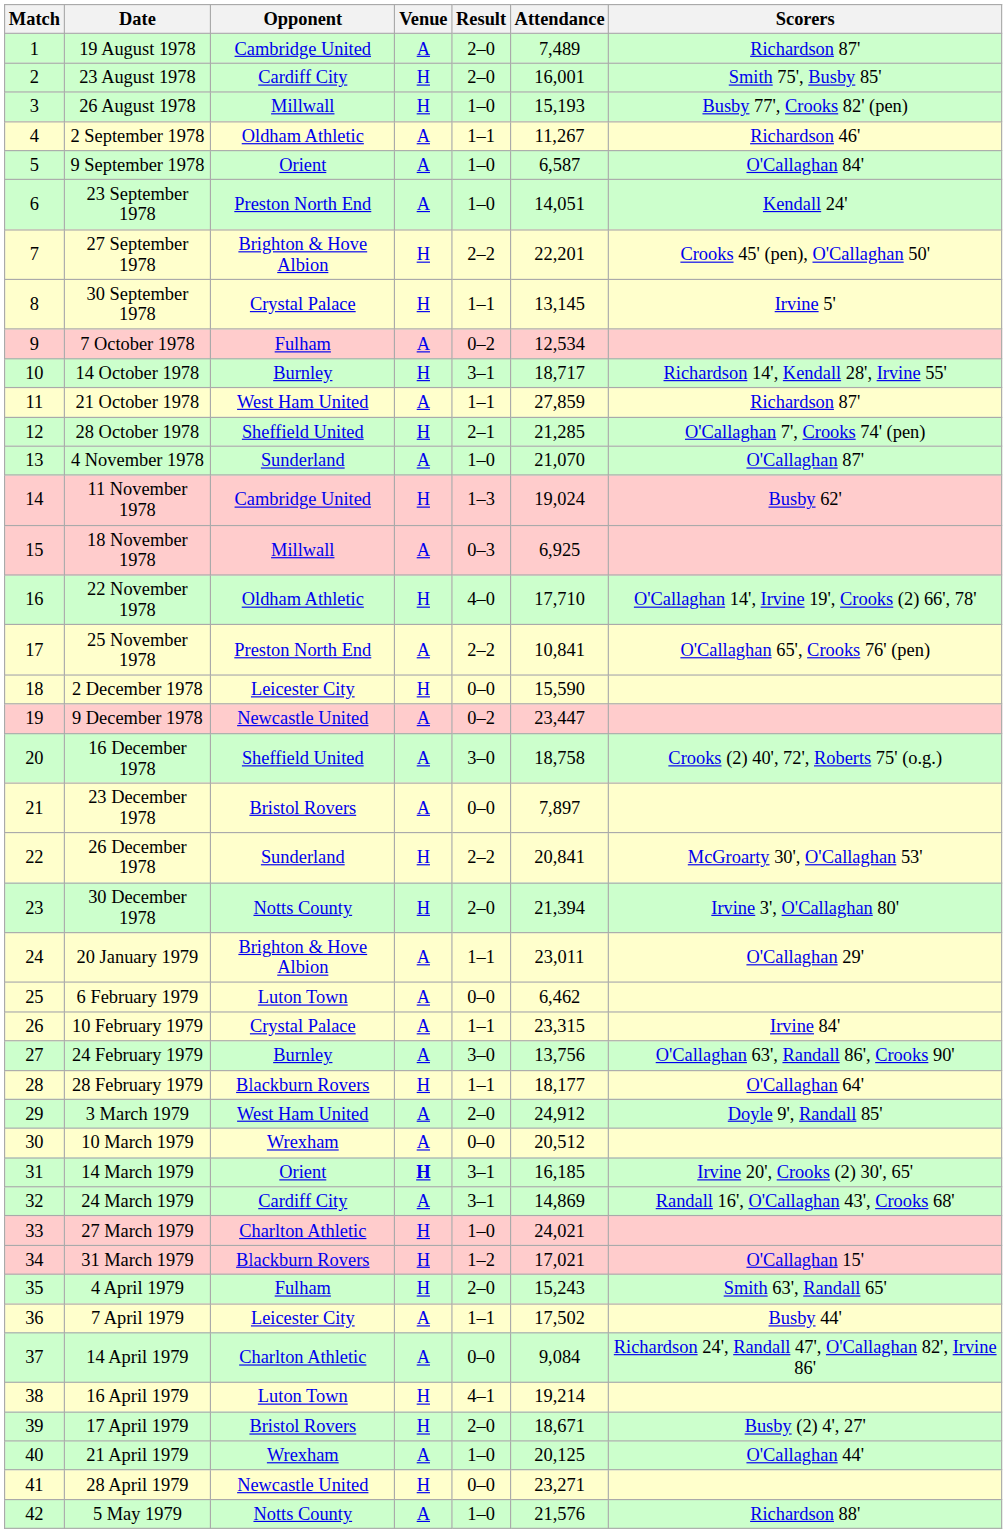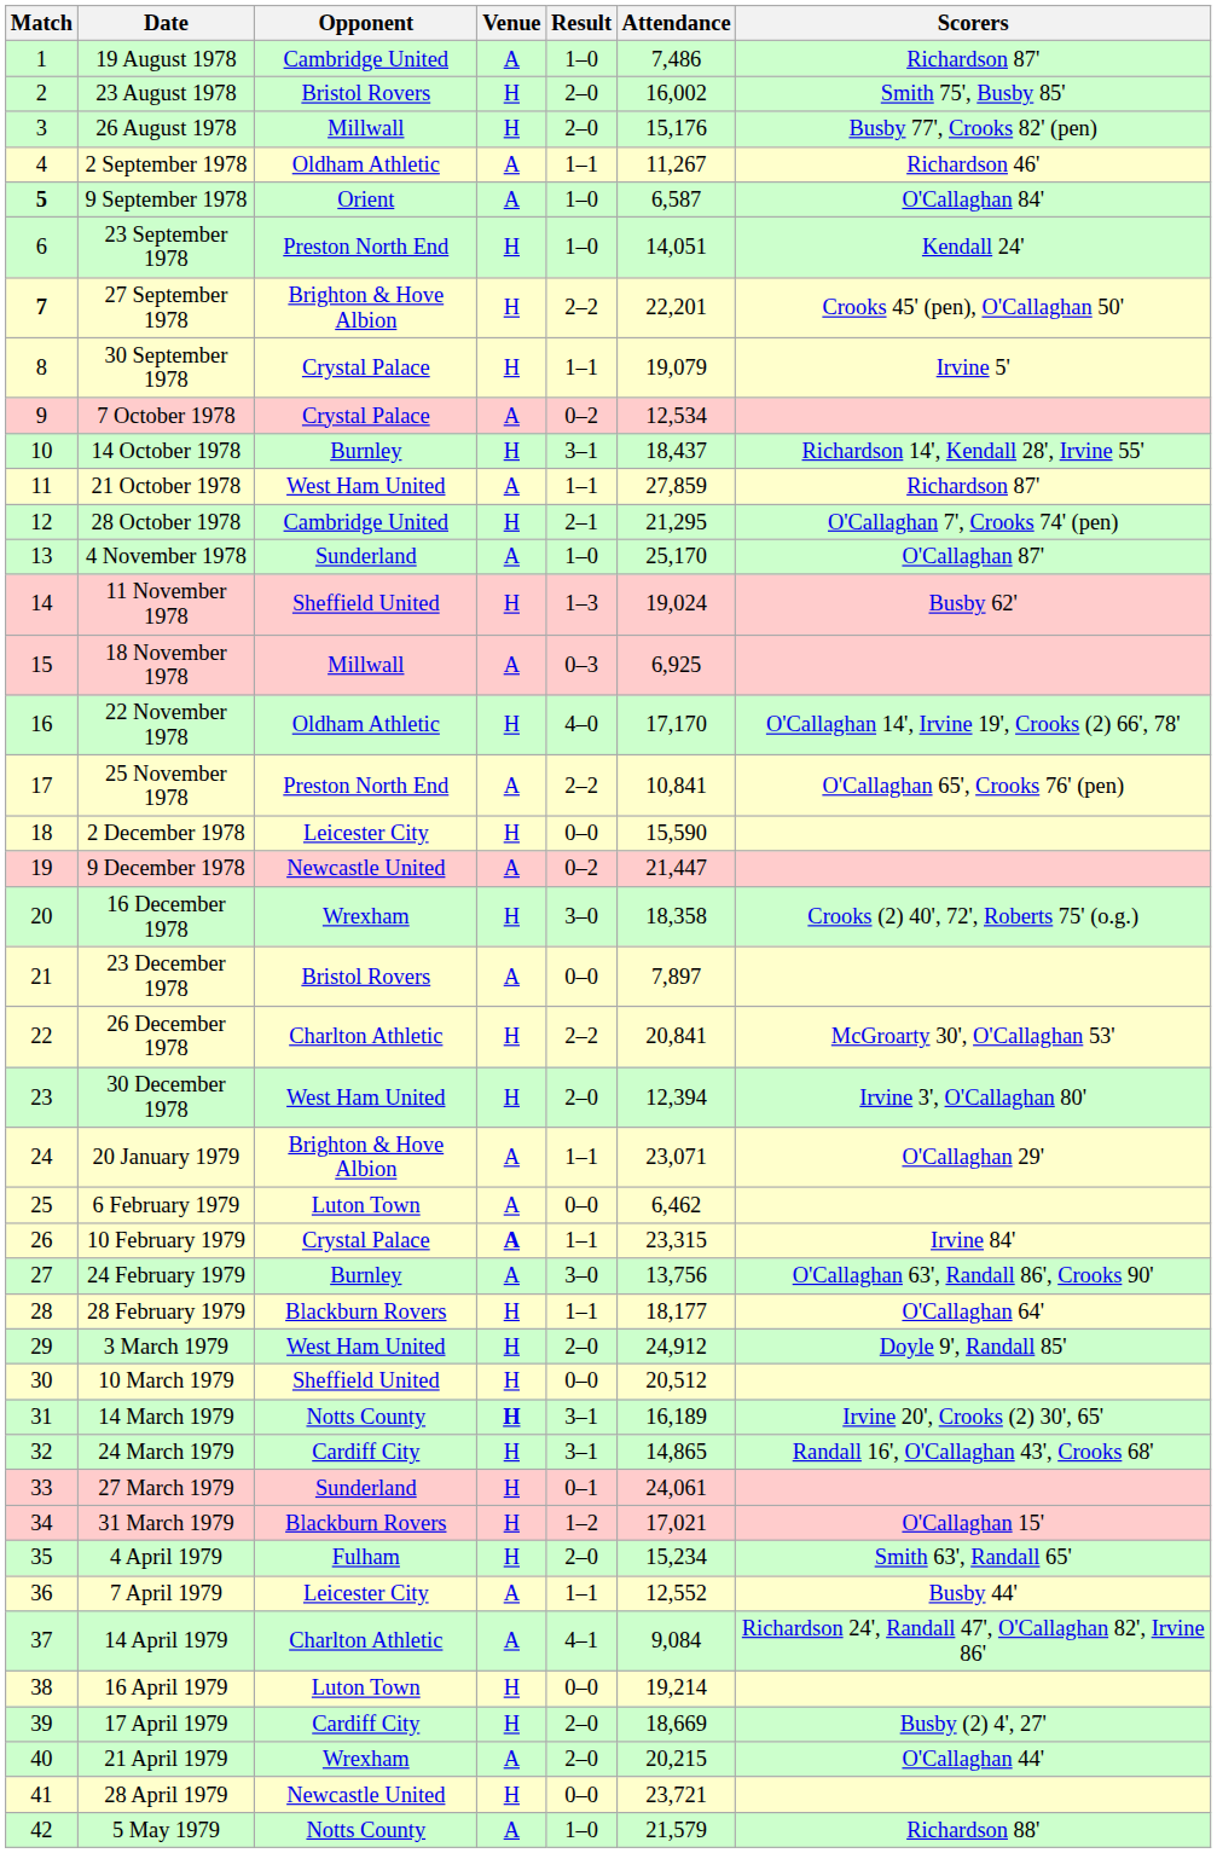19 August 1978 | Result: 2–0 -> 1–0
19 August 1978 | Attendance: 7,489 -> 7,486
23 August 1978 | Opponent: Cardiff City -> Bristol Rovers
23 August 1978 | Attendance: 16,001 -> 16,002
26 August 1978 | Result: 1–0 -> 2–0
26 August 1978 | Attendance: 15,193 -> 15,176
9 September 1978 | Match: normal -> bold
23 September 1978 | Venue: A -> H
27 September 1978 | Match: normal -> bold
30 September 1978 | Attendance: 13,145 -> 19,079
7 October 1978 | Opponent: Fulham -> Crystal Palace
14 October 1978 | Attendance: 18,717 -> 18,437
28 October 1978 | Opponent: Sheffield United -> Cambridge United
28 October 1978 | Attendance: 21,285 -> 21,295
4 November 1978 | Attendance: 21,070 -> 25,170
11 November 1978 | Opponent: Cambridge United -> Sheffield United
22 November 1978 | Attendance: 17,710 -> 17,170
9 December 1978 | Attendance: 23,447 -> 21,447
16 December 1978 | Opponent: Sheffield United -> Wrexham
16 December 1978 | Venue: A -> H
16 December 1978 | Attendance: 18,758 -> 18,358
26 December 1978 | Opponent: Sunderland -> Charlton Athletic
30 December 1978 | Opponent: Notts County -> West Ham United
30 December 1978 | Attendance: 21,394 -> 12,394
20 January 1979 | Attendance: 23,011 -> 23,071
10 February 1979 | Venue: normal -> bold
3 March 1979 | Venue: A -> H
10 March 1979 | Opponent: Wrexham -> Sheffield United
10 March 1979 | Venue: A -> H
14 March 1979 | Opponent: Orient -> Notts County
14 March 1979 | Attendance: 16,185 -> 16,189
24 March 1979 | Venue: A -> H
24 March 1979 | Attendance: 14,869 -> 14,865
27 March 1979 | Opponent: Charlton Athletic -> Sunderland
27 March 1979 | Result: 1–0 -> 0–1
27 March 1979 | Attendance: 24,021 -> 24,061
4 April 1979 | Attendance: 15,243 -> 15,234
7 April 1979 | Attendance: 17,502 -> 12,552
14 April 1979 | Result: 0–0 -> 4–1
16 April 1979 | Result: 4–1 -> 0–0
17 April 1979 | Opponent: Bristol Rovers -> Cardiff City
17 April 1979 | Attendance: 18,671 -> 18,669
21 April 1979 | Result: 1–0 -> 2–0
21 April 1979 | Attendance: 20,125 -> 20,215
28 April 1979 | Attendance: 23,271 -> 23,721
5 May 1979 | Attendance: 21,576 -> 21,579
